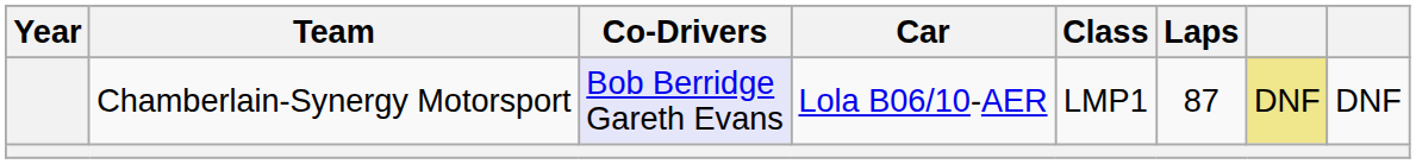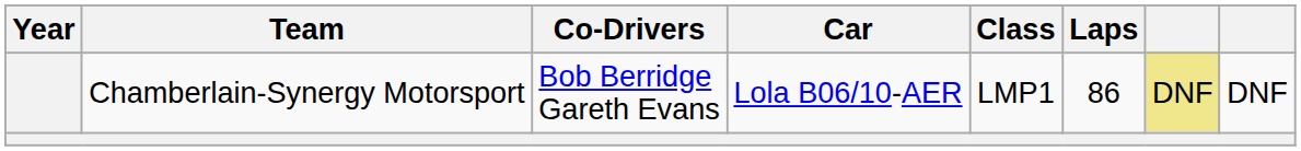Chamberlain-Synergy Motorsport | Co-Drivers: lavender background -> no background
Chamberlain-Synergy Motorsport | Laps: 87 -> 86
